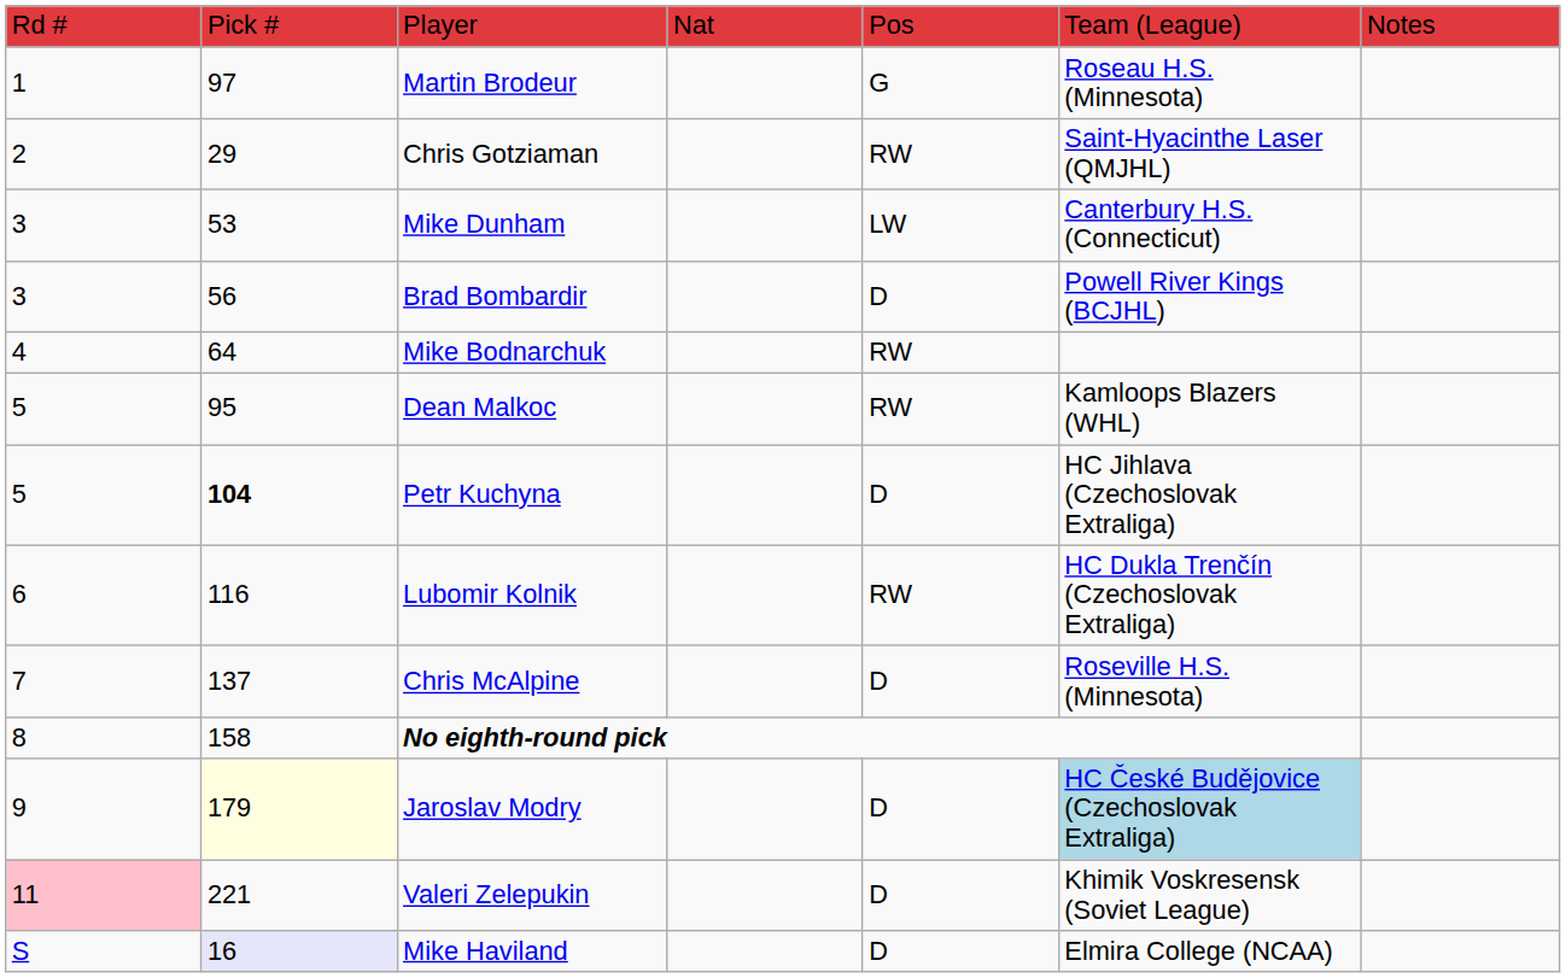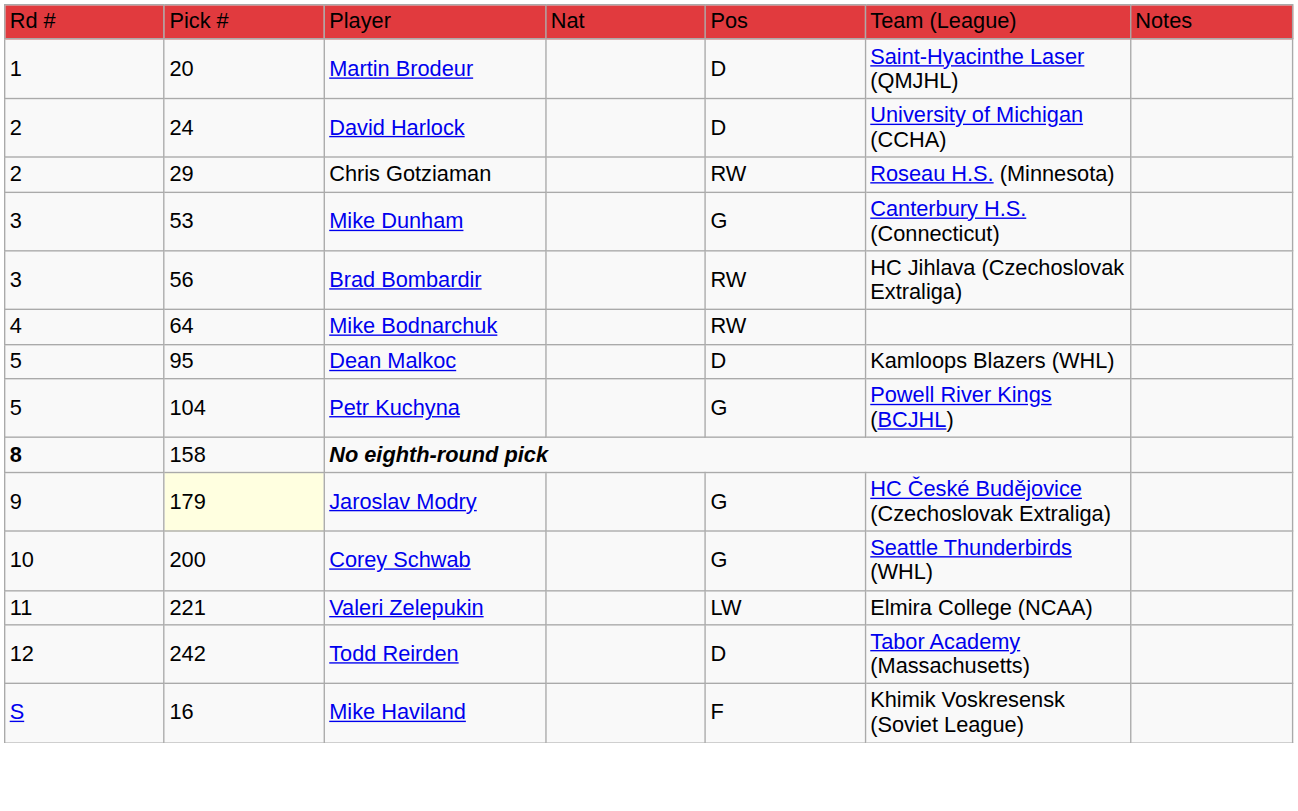Martin Brodeur | column 2: 97 -> 20
Martin Brodeur | column 5: G -> D
Martin Brodeur | column 6: Roseau H.S. (Minnesota) -> Saint-Hyacinthe Laser (QMJHL)
+ row: 2 | 24 | David Harlock | D | University of Michigan (CCHA)
Chris Gotziaman | column 6: Saint-Hyacinthe Laser (QMJHL) -> Roseau H.S. (Minnesota)
Mike Dunham | column 5: LW -> G
Brad Bombardir | column 5: D -> RW
Brad Bombardir | column 6: Powell River Kings (BCJHL) -> HC Jihlava (Czechoslovak Extraliga)
Dean Malkoc | column 5: RW -> D
Petr Kuchyna | column 2: bold -> normal
Petr Kuchyna | column 5: D -> G
Petr Kuchyna | column 6: HC Jihlava (Czechoslovak Extraliga) -> Powell River Kings (BCJHL)
- row: 6 | 116 | Lubomir Kolnik | RW | HC Dukla Trenčín (Czechoslovak Extraliga)
- row: 7 | 137 | Chris McAlpine | D | Roseville H.S. (Minnesota)
No eighth-round pick | column 1: normal -> bold
Jaroslav Modry | column 5: D -> G
Jaroslav Modry | column 6: lightblue background -> no background
+ row: 10 | 200 | Corey Schwab | G | Seattle Thunderbirds (WHL)
Valeri Zelepukin | column 1: pink background -> no background
Valeri Zelepukin | column 5: D -> LW
Valeri Zelepukin | column 6: Khimik Voskresensk (Soviet League) -> Elmira College (NCAA)
+ row: 12 | 242 | Todd Reirden | D | Tabor Academy (Massachusetts)
Mike Haviland | column 2: lavender background -> no background
Mike Haviland | column 5: D -> F
Mike Haviland | column 6: Elmira College (NCAA) -> Khimik Voskresensk (Soviet League)
